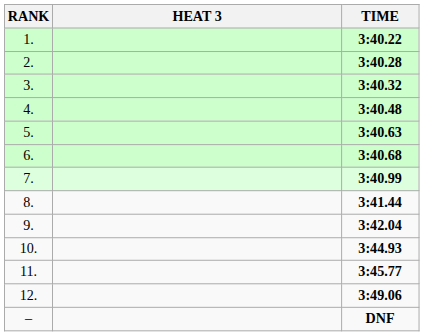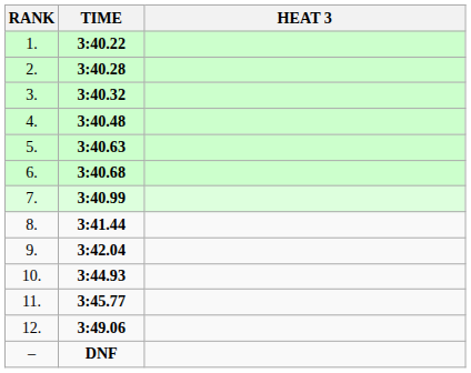columns swapped: HEAT 3 <-> TIME
